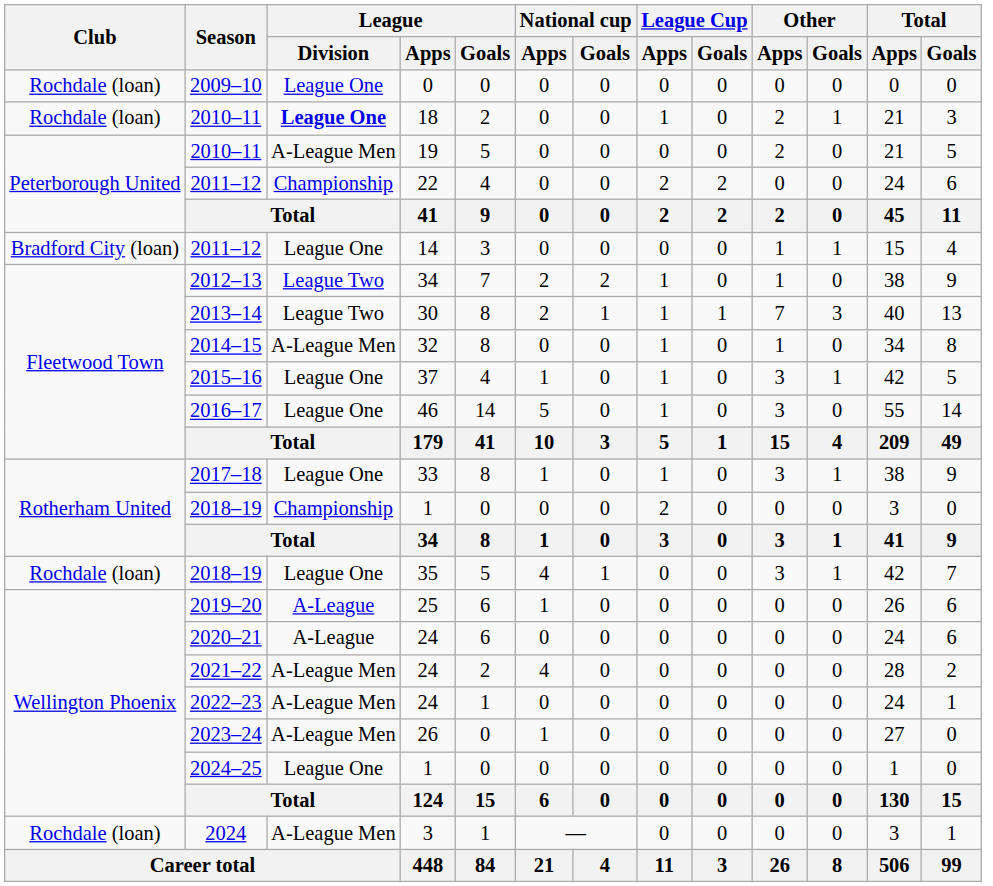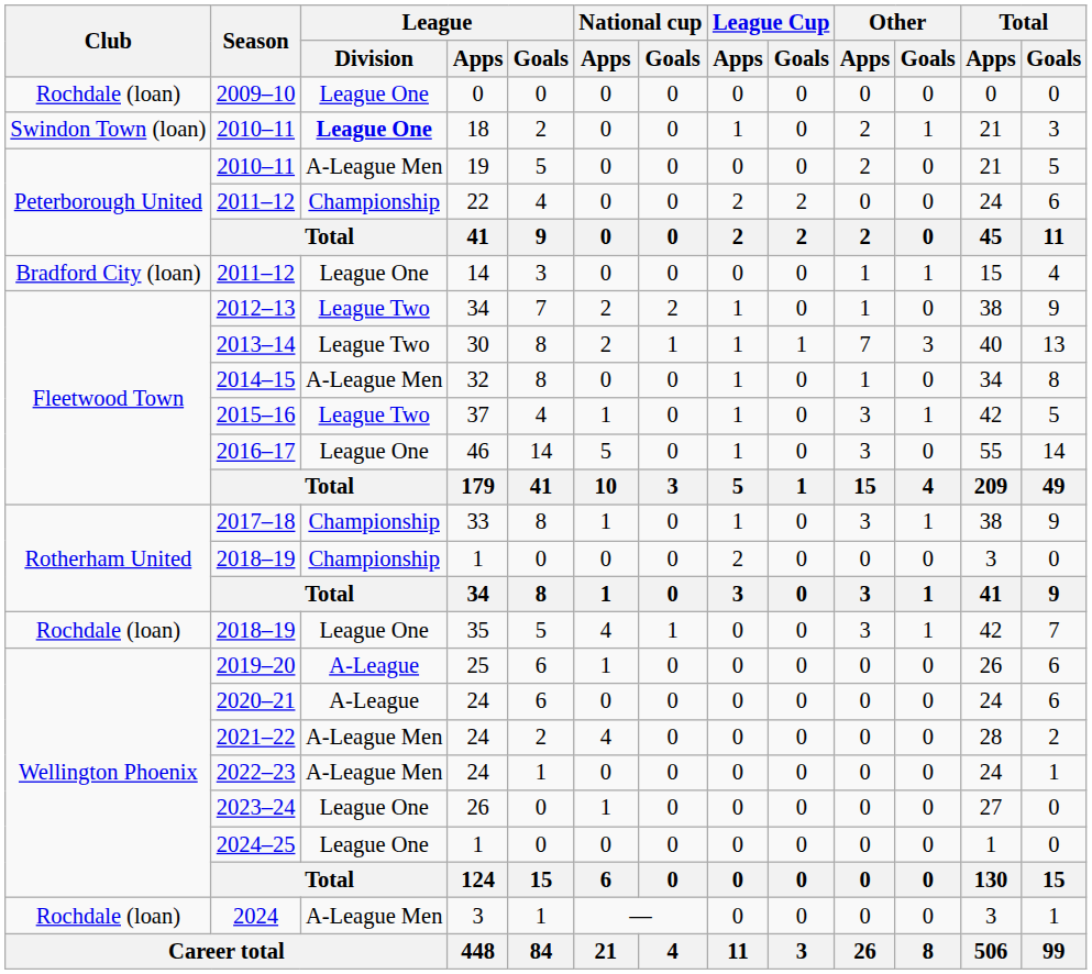2010–11 / 18 | Club: Rochdale (loan) -> Swindon Town (loan)
2015–16 | League / Division: League One -> League Two
2017–18 | League / Division: League One -> Championship
2023–24 | League / Division: A-League Men -> League One
